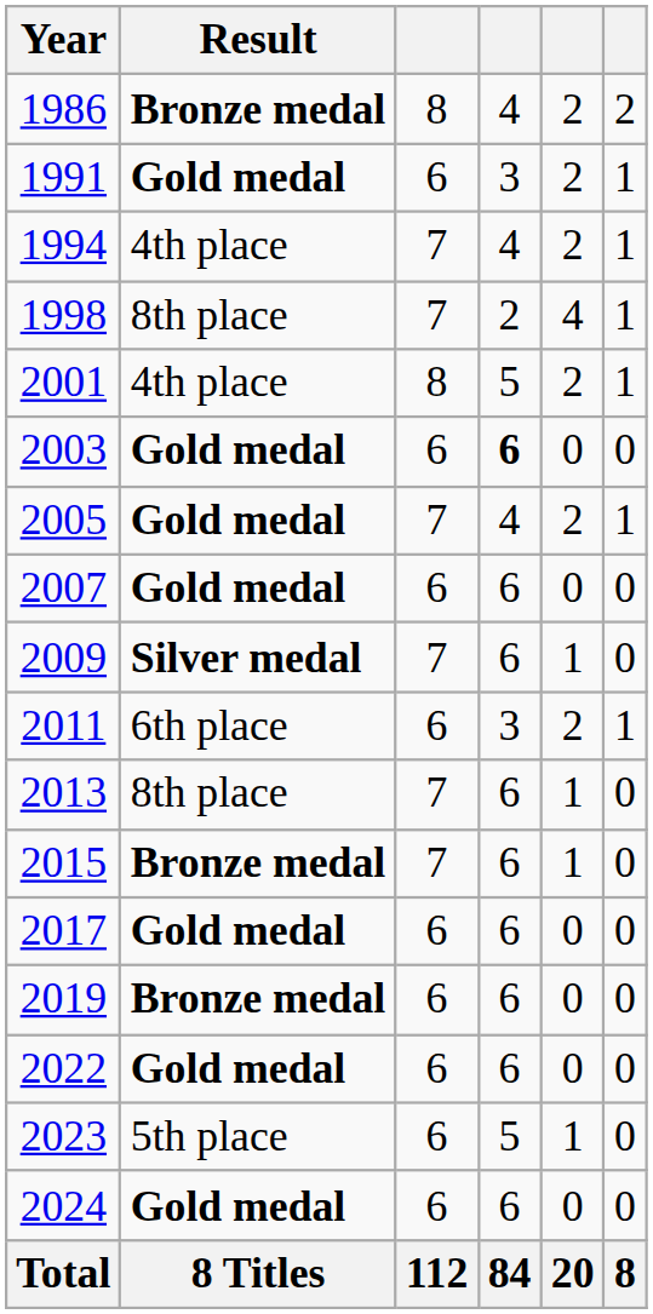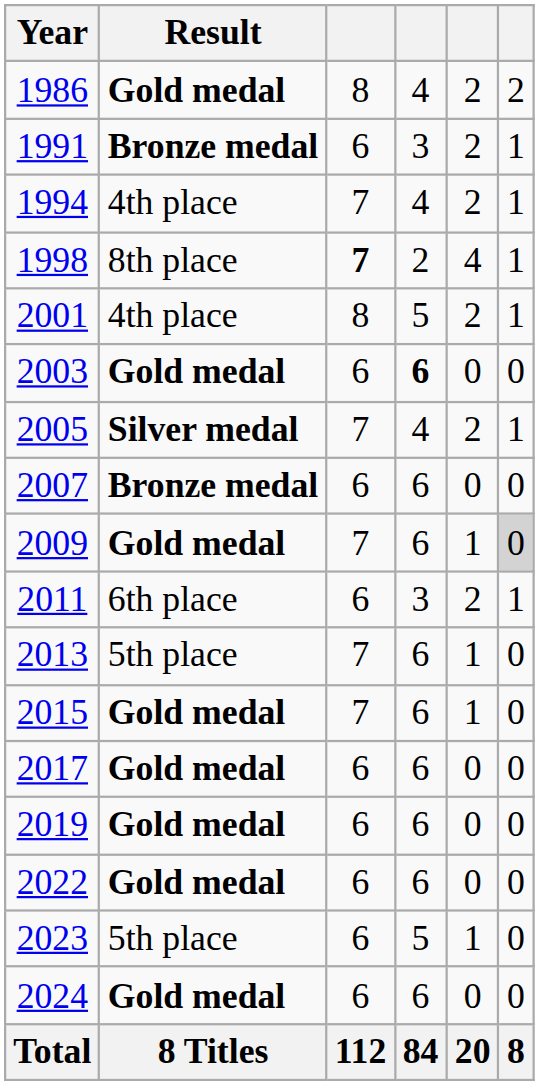1986 | Result: Bronze medal -> Gold medal
1991 | Result: Gold medal -> Bronze medal
1998 | column 3: normal -> bold
2005 | Result: Gold medal -> Silver medal
2007 | Result: Gold medal -> Bronze medal
2009 | Result: Silver medal -> Gold medal
2009 | column 6: no background -> lightgrey background
2013 | Result: 8th place -> 5th place
2015 | Result: Bronze medal -> Gold medal
2019 | Result: Bronze medal -> Gold medal
